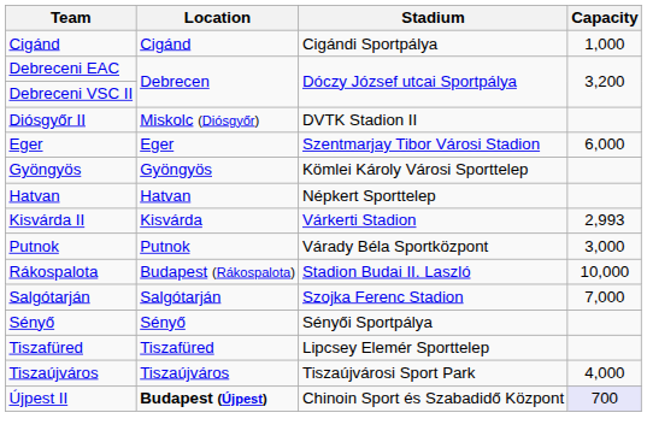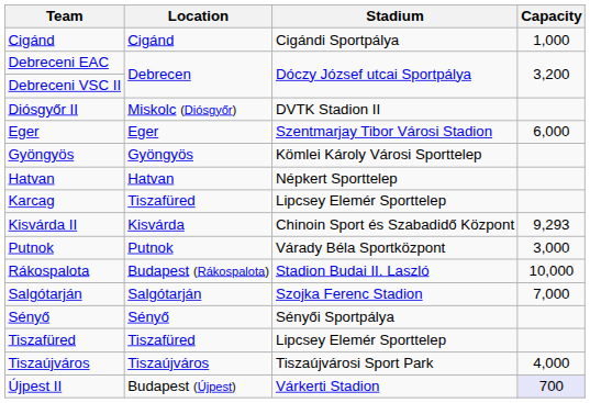+ row: Karcag | Tiszafüred | Lipcsey Elemér Sporttelep
Kisvárda II | Stadium: Várkerti Stadion -> Chinoin Sport és Szabadidő Központ
Kisvárda II | Capacity: 2,993 -> 9,293
Újpest II | Location: bold -> normal
Újpest II | Stadium: Chinoin Sport és Szabadidő Központ -> Várkerti Stadion
